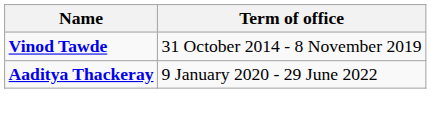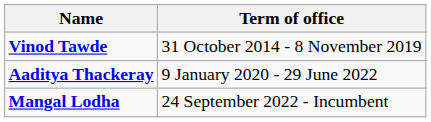+ row: Mangal Lodha | 24 September 2022 - Incumbent
